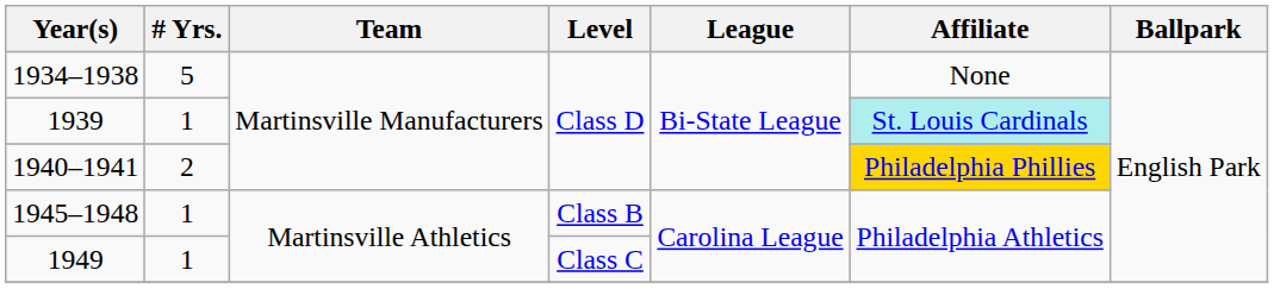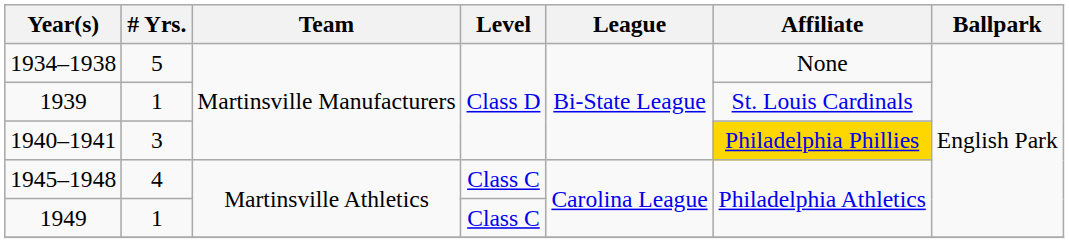1939 | Affiliate: paleturquoise background -> no background
1940–1941 | # Yrs.: 2 -> 3
1945–1948 | # Yrs.: 1 -> 4
1945–1948 | Level: Class B -> Class C
